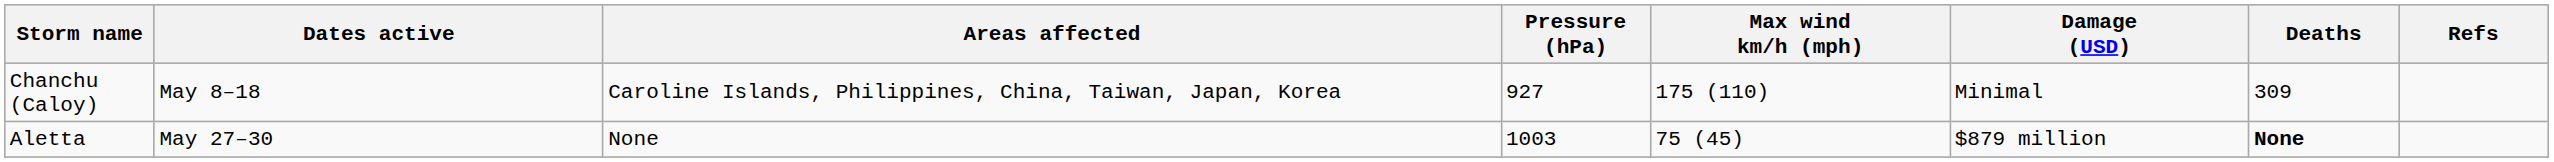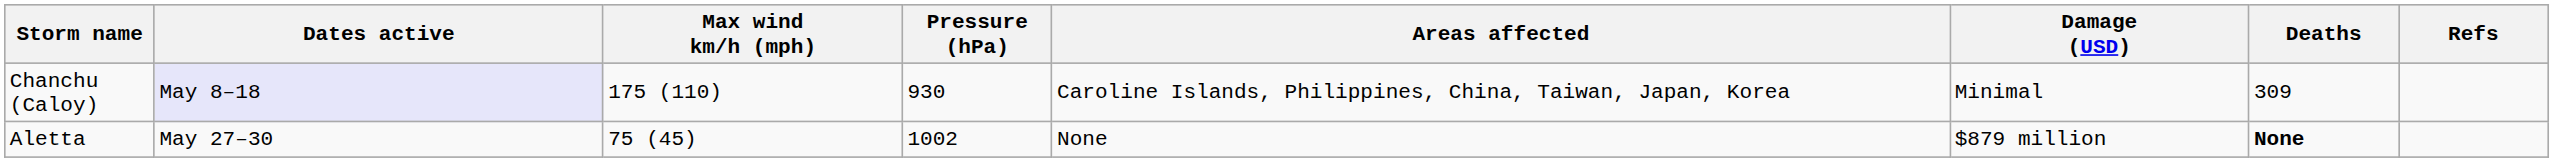columns swapped: Max wind km/h (mph) <-> Areas affected
Chanchu (Caloy) | Dates active: no background -> lavender background
Chanchu (Caloy) | Pressure (hPa): 927 -> 930
Aletta | Pressure (hPa): 1003 -> 1002
